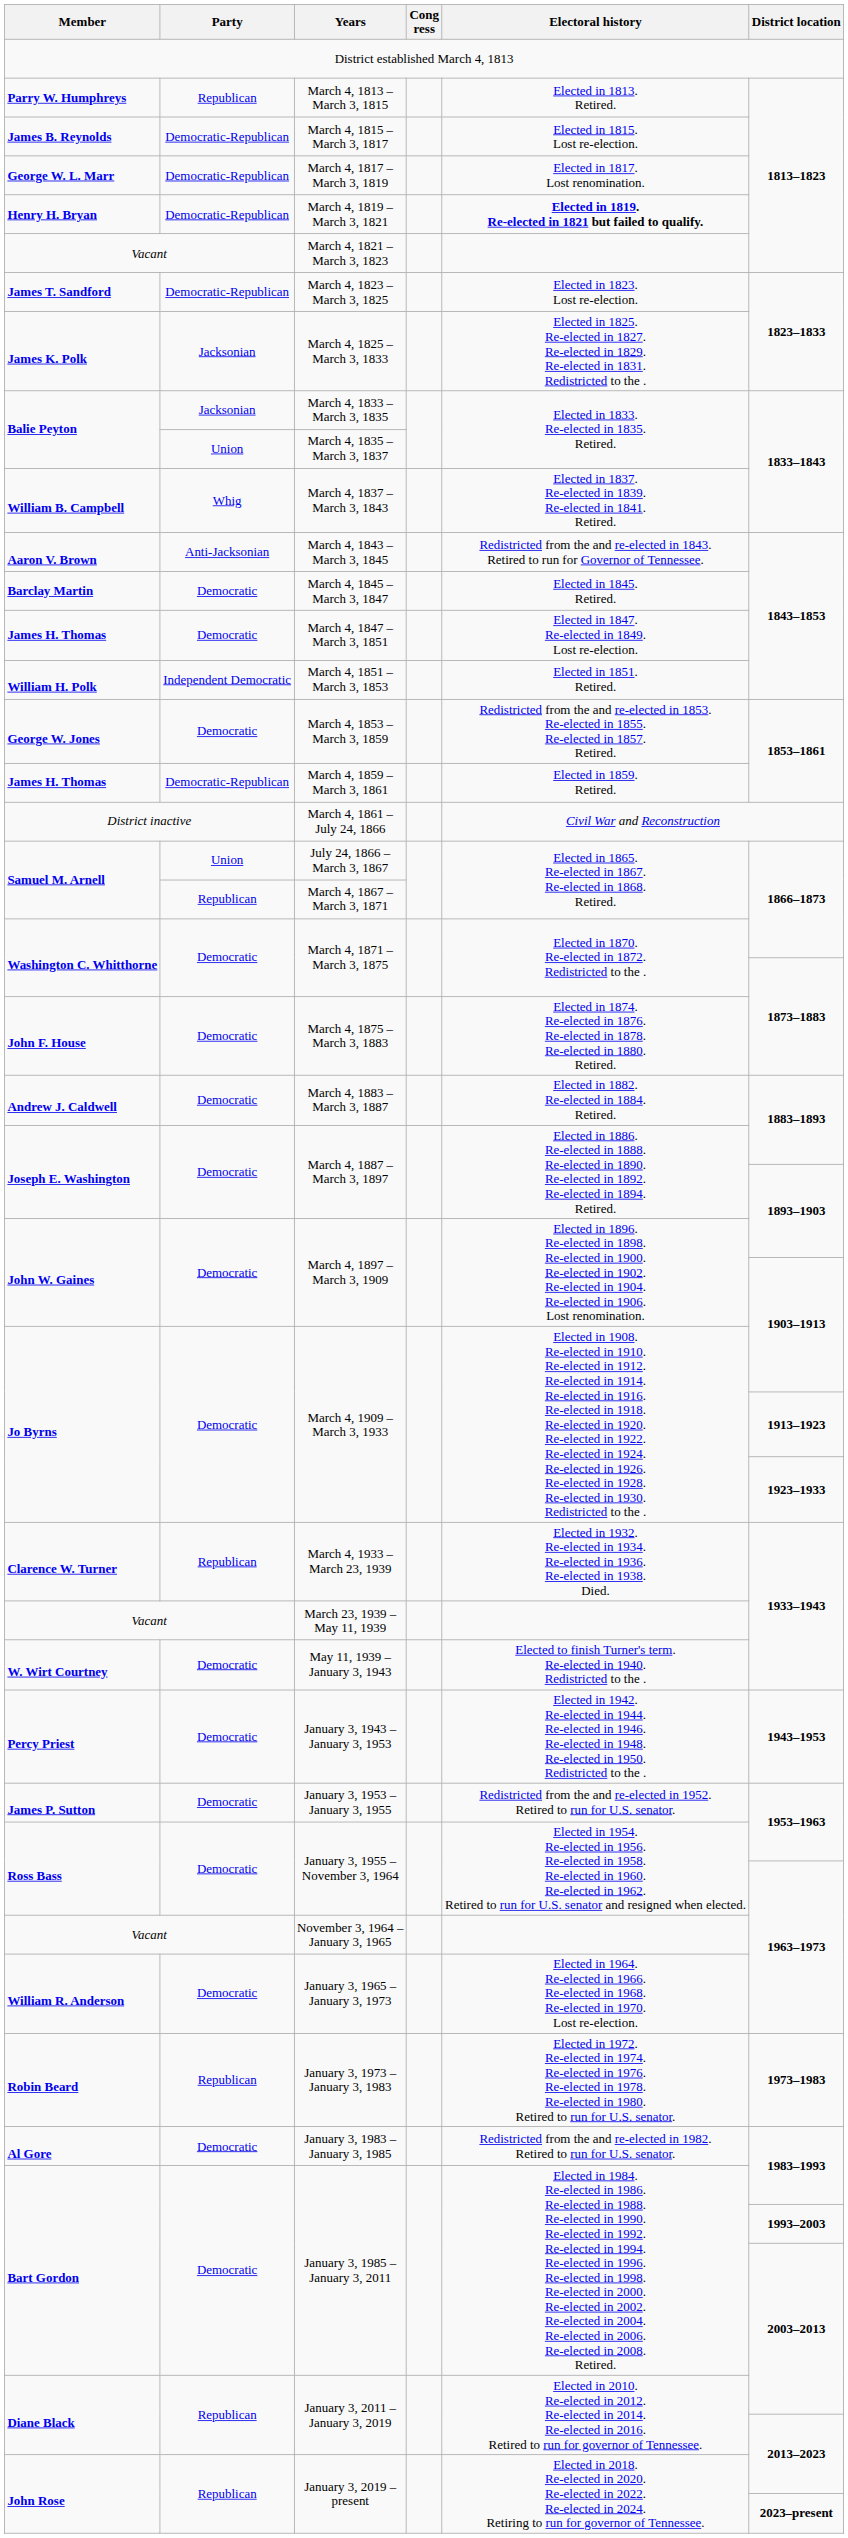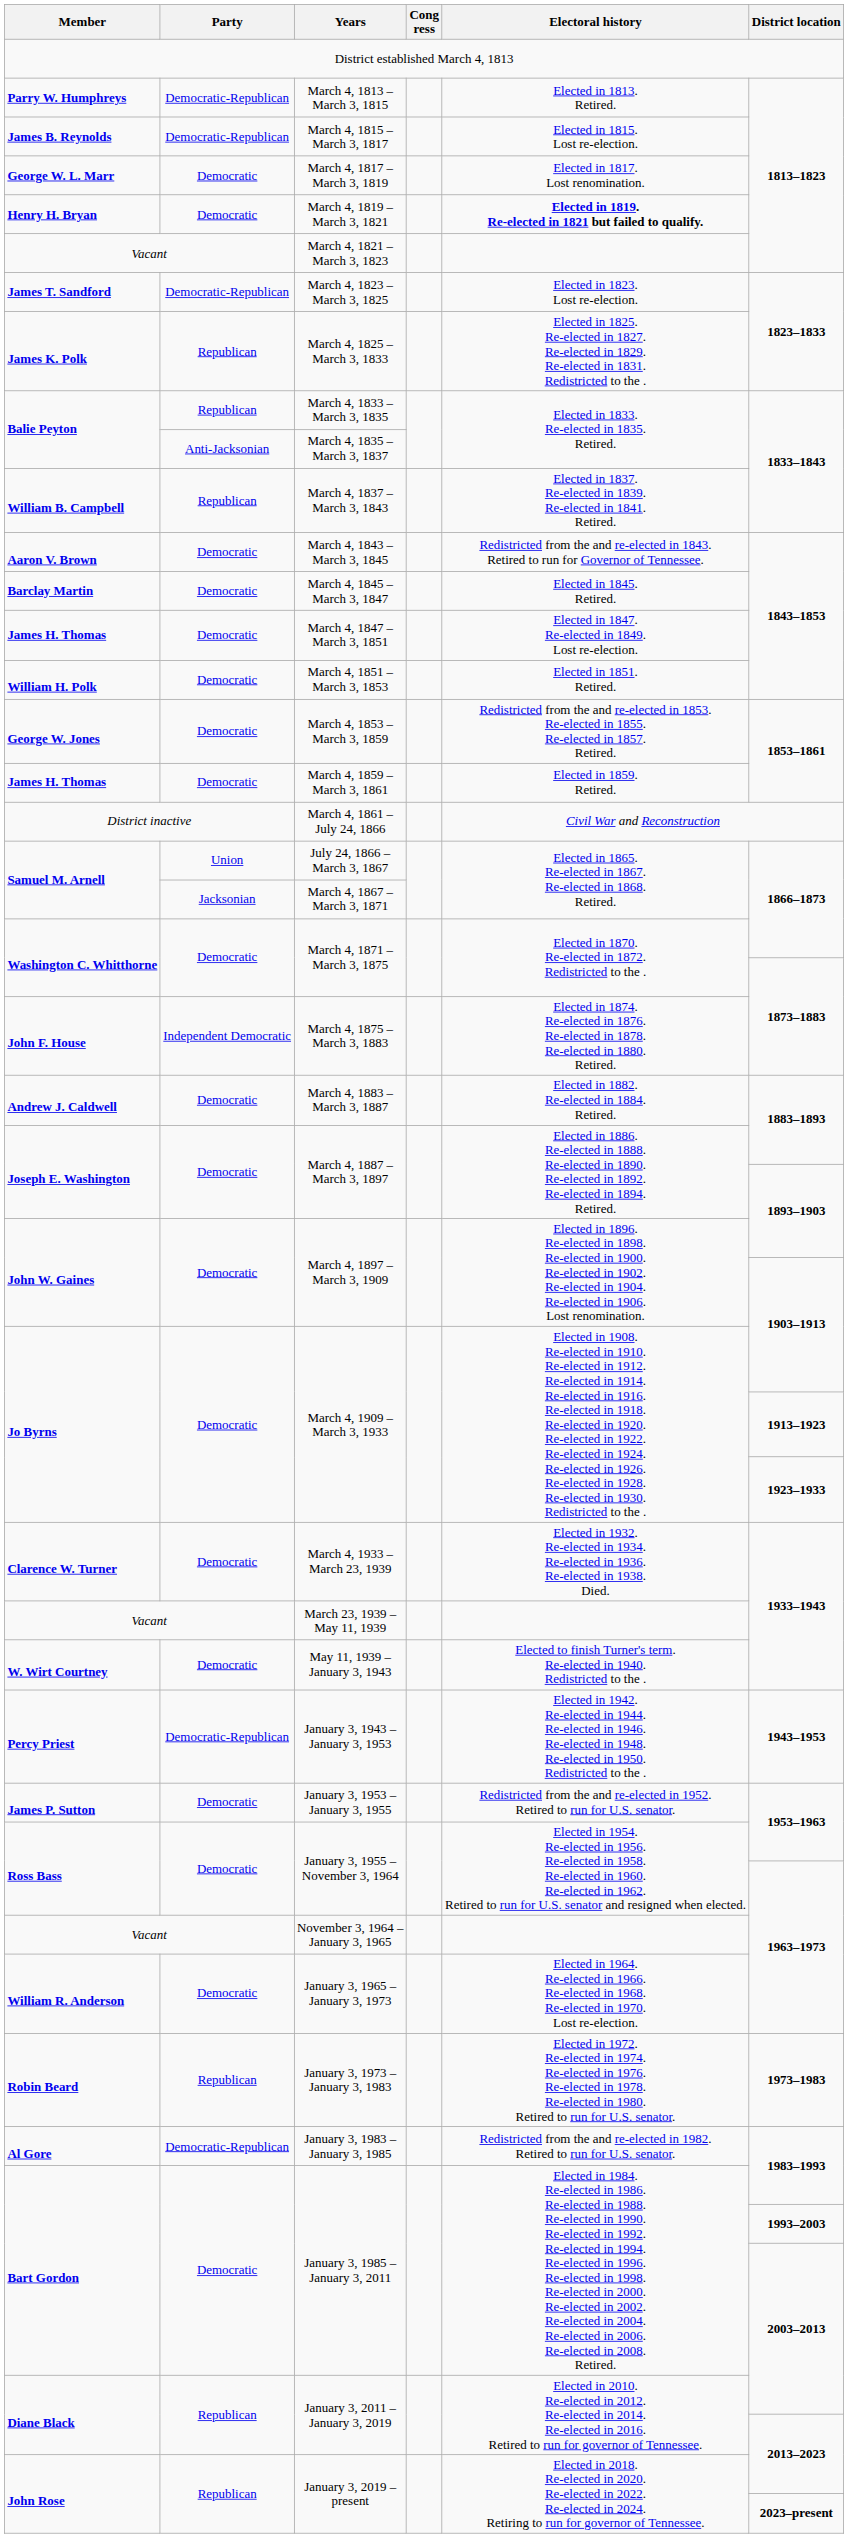March 4, 1813 – March 3, 1815 | Party: Republican -> Democratic-Republican
March 4, 1817 – March 3, 1819 | Party: Democratic-Republican -> Democratic
March 4, 1819 – March 3, 1821 | Party: Democratic-Republican -> Democratic
March 4, 1825 – March 3, 1833 | Party: Jacksonian -> Republican
March 4, 1833 – March 3, 1835 | Party: Jacksonian -> Republican
March 4, 1835 – March 3, 1837 | Party: Union -> Anti-Jacksonian
March 4, 1837 – March 3, 1843 | Party: Whig -> Republican
March 4, 1843 – March 3, 1845 | Party: Anti-Jacksonian -> Democratic
March 4, 1851 – March 3, 1853 | Party: Independent Democratic -> Democratic
March 4, 1859 – March 3, 1861 | Party: Democratic-Republican -> Democratic
March 4, 1867 – March 3, 1871 | Party: Republican -> Jacksonian
March 4, 1875 – March 3, 1883 | Party: Democratic -> Independent Democratic
March 4, 1933 – March 23, 1939 | Party: Republican -> Democratic
January 3, 1943 – January 3, 1953 | Party: Democratic -> Democratic-Republican
January 3, 1983 – January 3, 1985 | Party: Democratic -> Democratic-Republican
